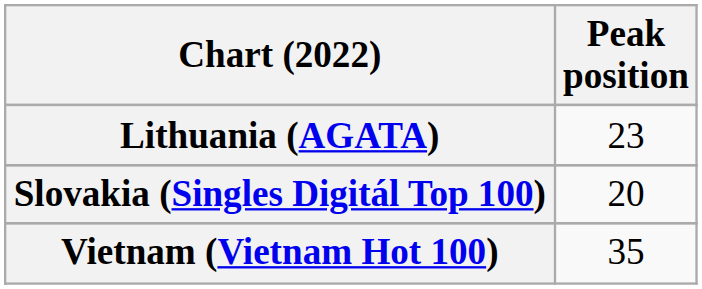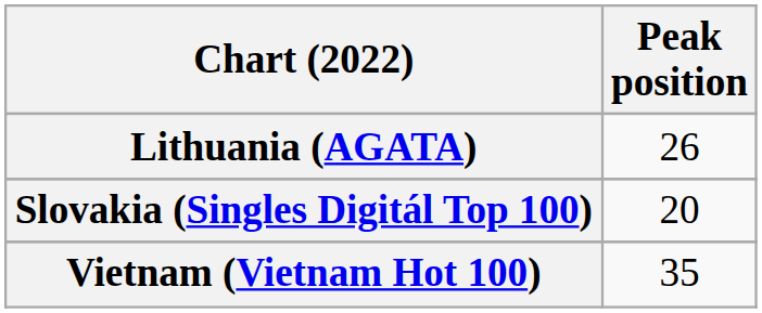Lithuania (AGATA) | Peak position: 23 -> 26
